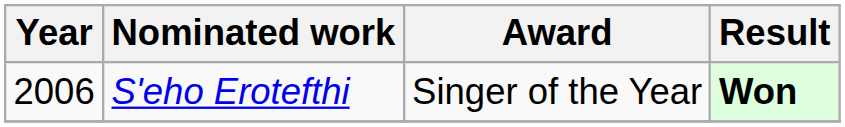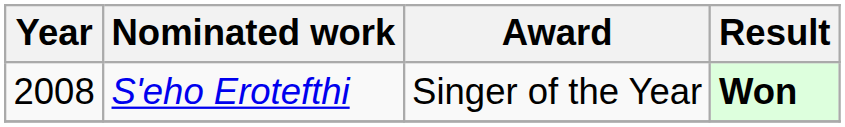S'eho Erotefthi | Year: 2006 -> 2008
